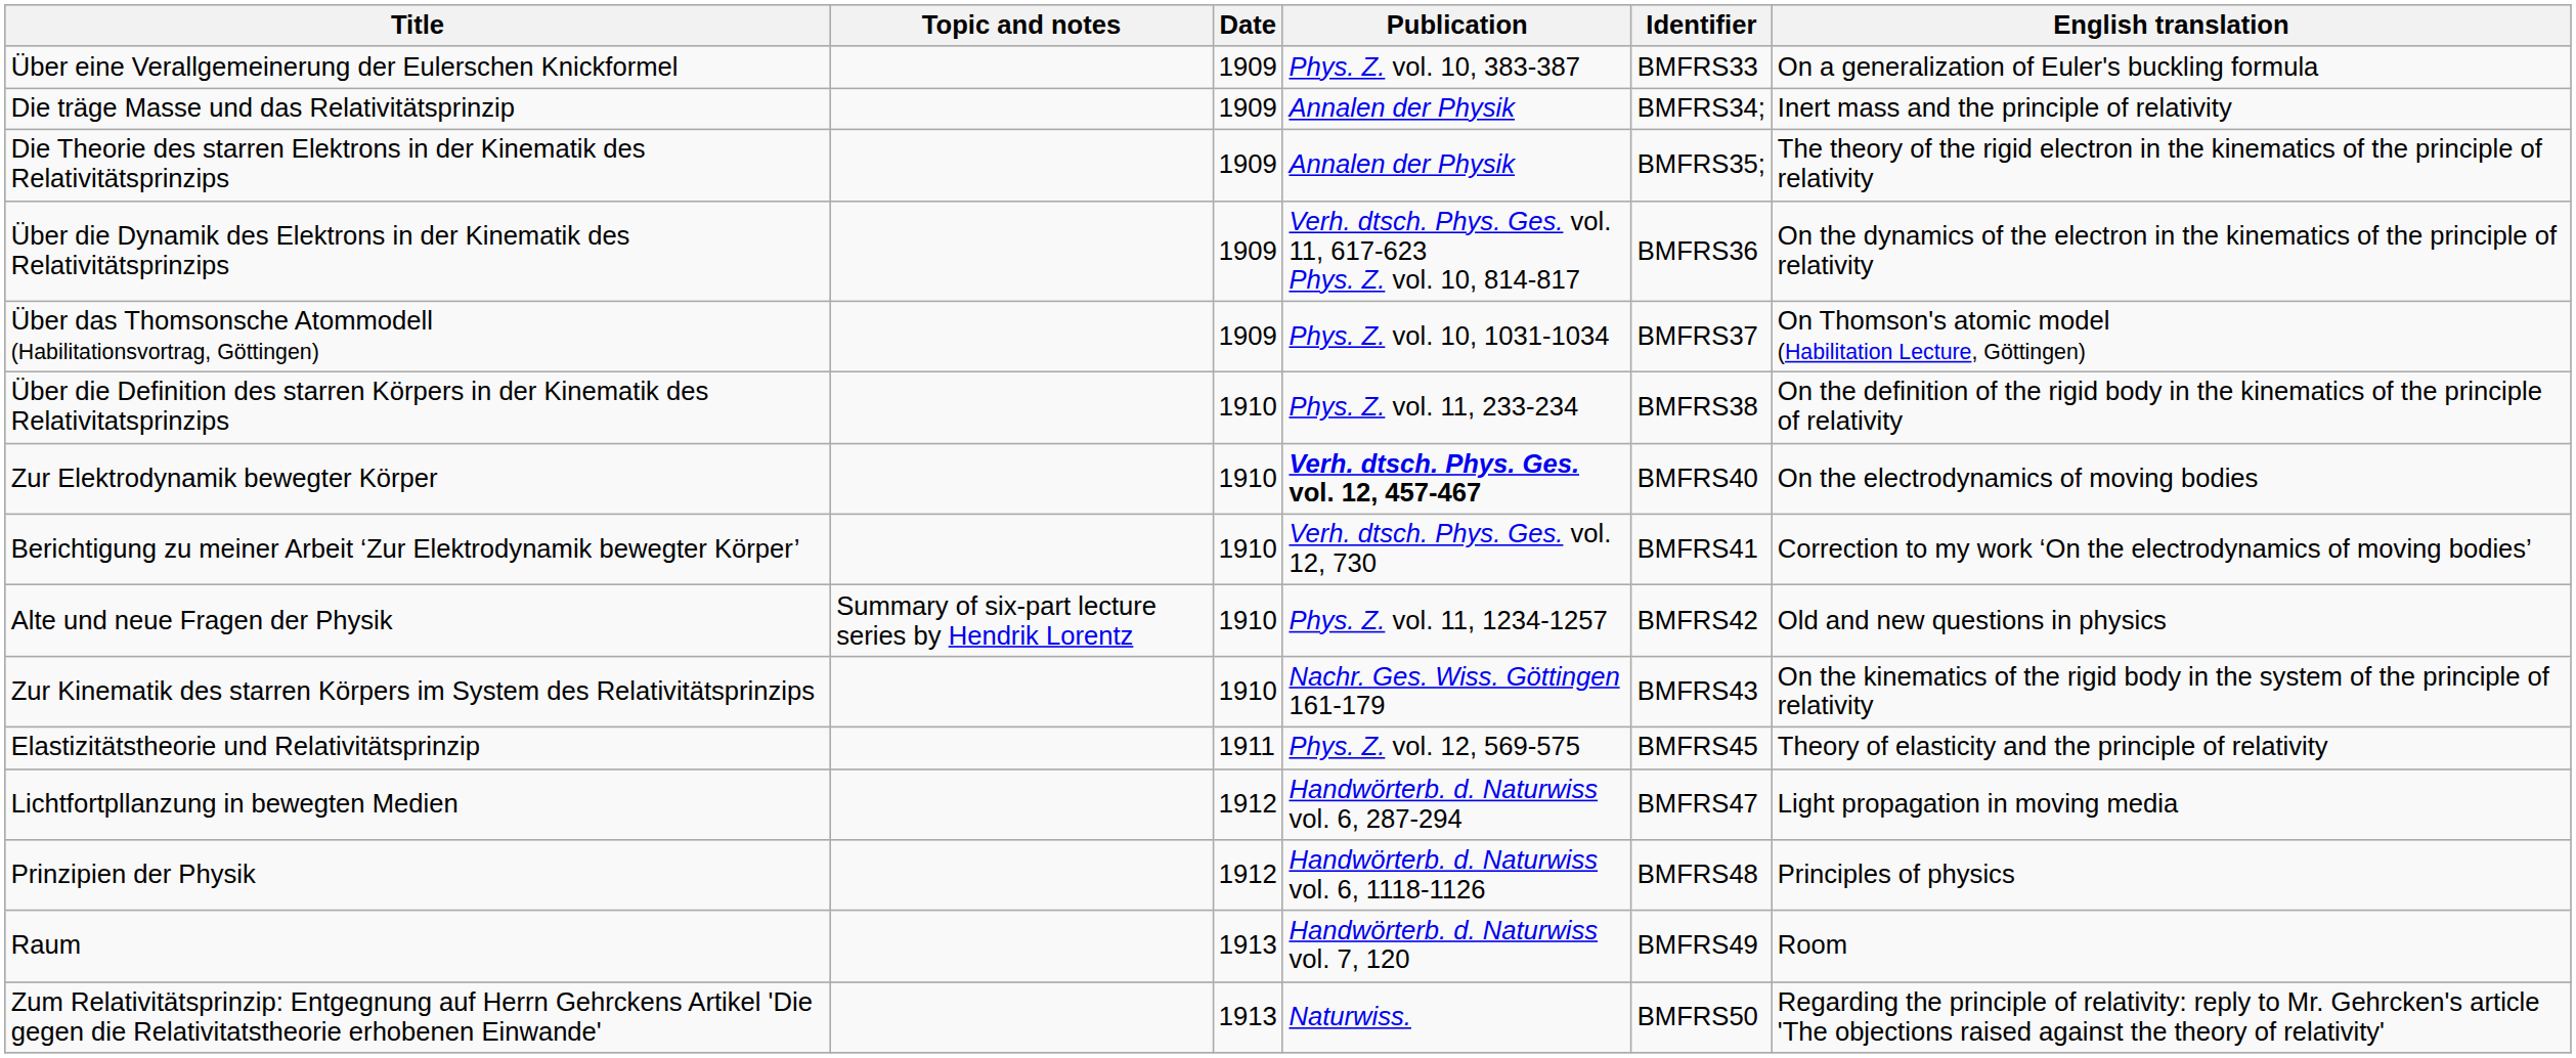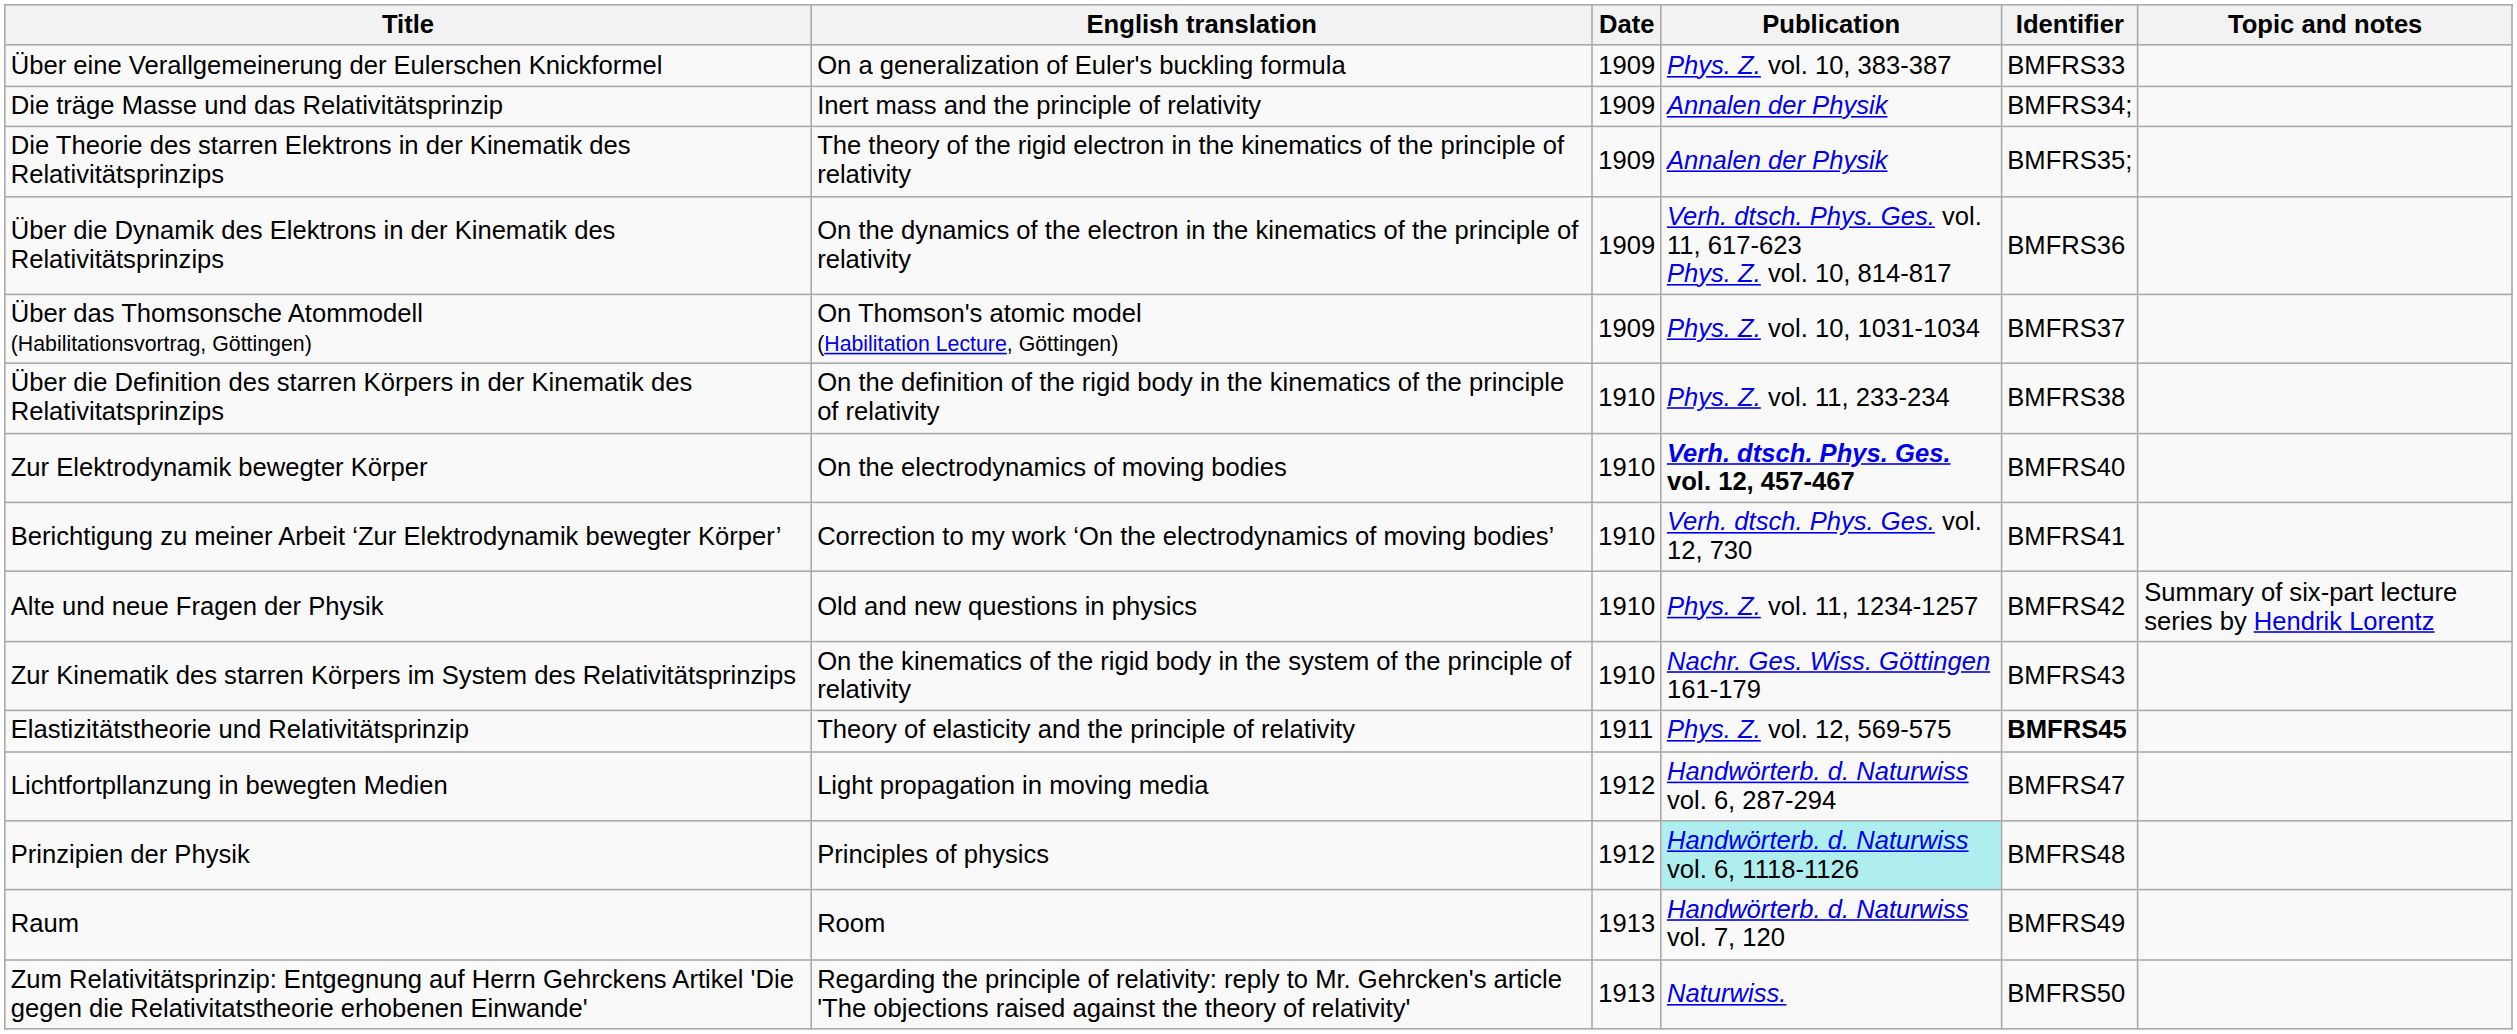columns swapped: English translation <-> Topic and notes
Elastizitätstheorie und Relativitätsprinzip | Identifier: normal -> bold
Prinzipien der Physik | Publication: no background -> paleturquoise background
